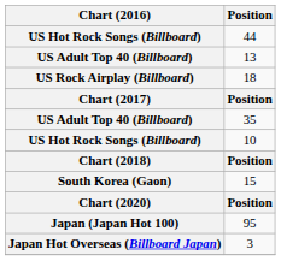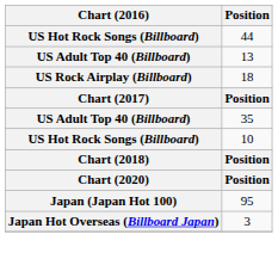- row: South Korea (Gaon) | 15
